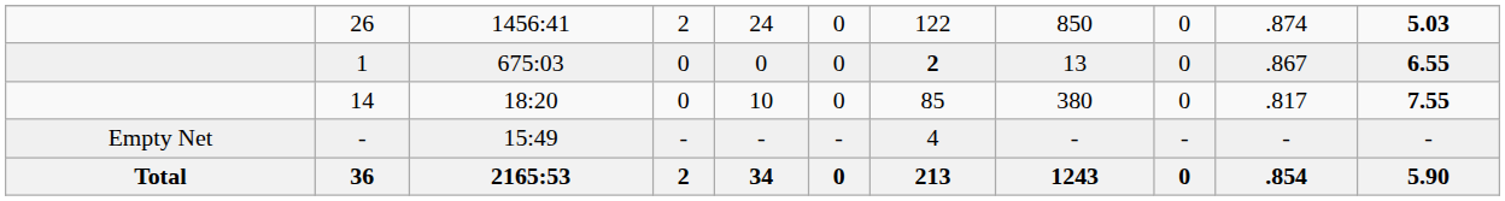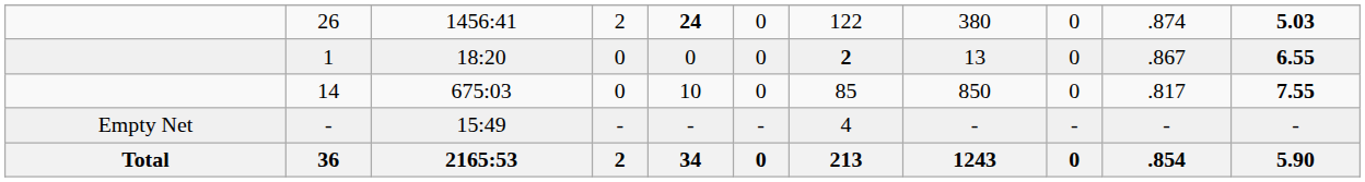26 | column 5: normal -> bold
26 | column 8: 850 -> 380
1 | column 3: 675:03 -> 18:20
14 | column 3: 18:20 -> 675:03
14 | column 8: 380 -> 850
